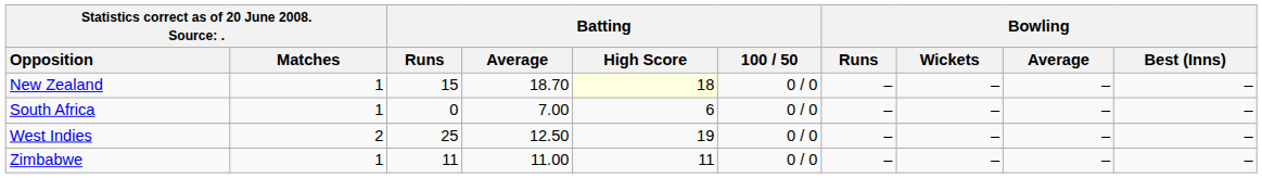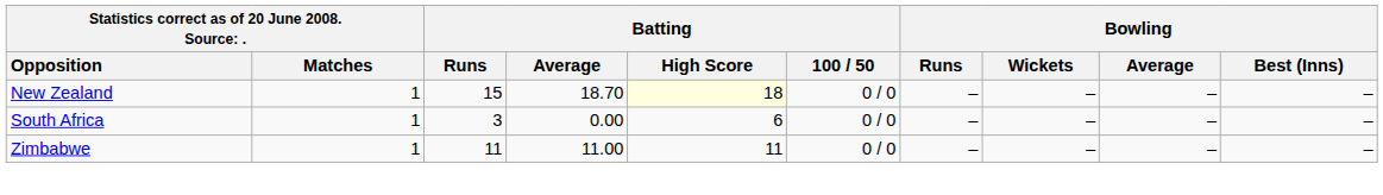South Africa | Batting / Runs: 0 -> 3
South Africa | Batting / Average: 7.00 -> 0.00
- row: West Indies | 2 | 25 | 12.50 | 19 | 0 / 0 | – | – | – | –
